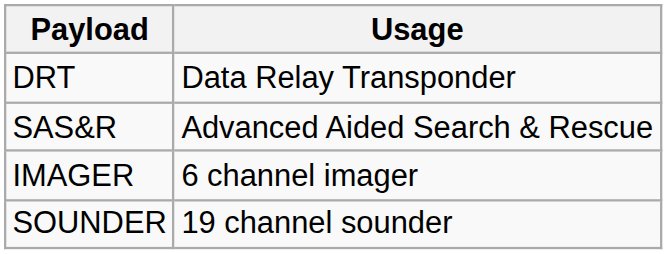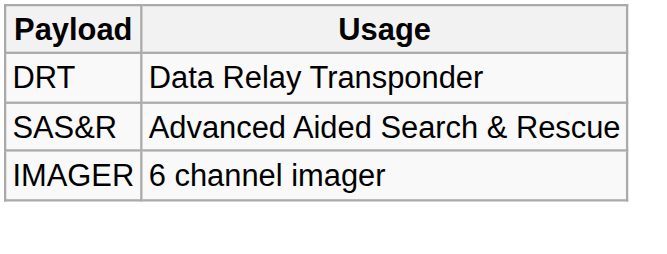- row: SOUNDER | 19 channel sounder
